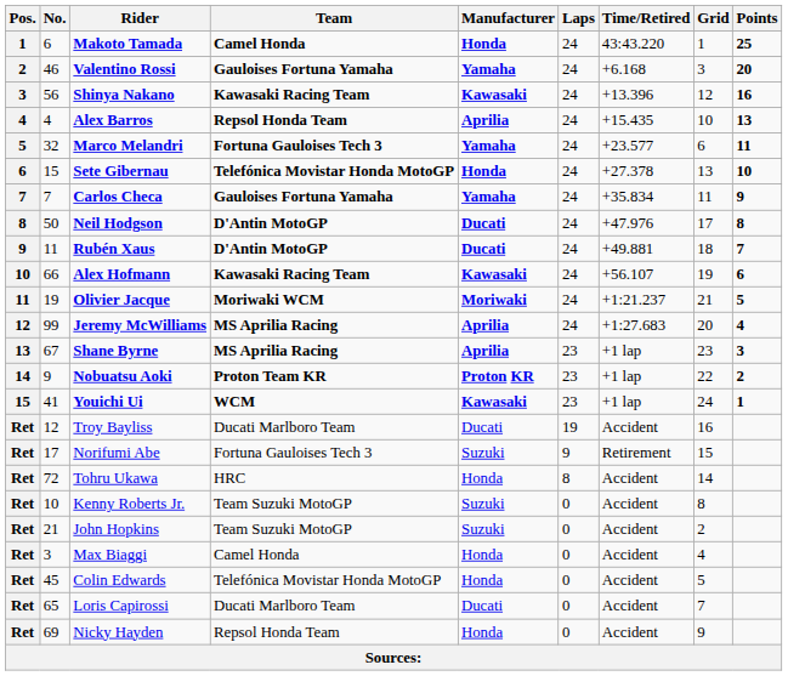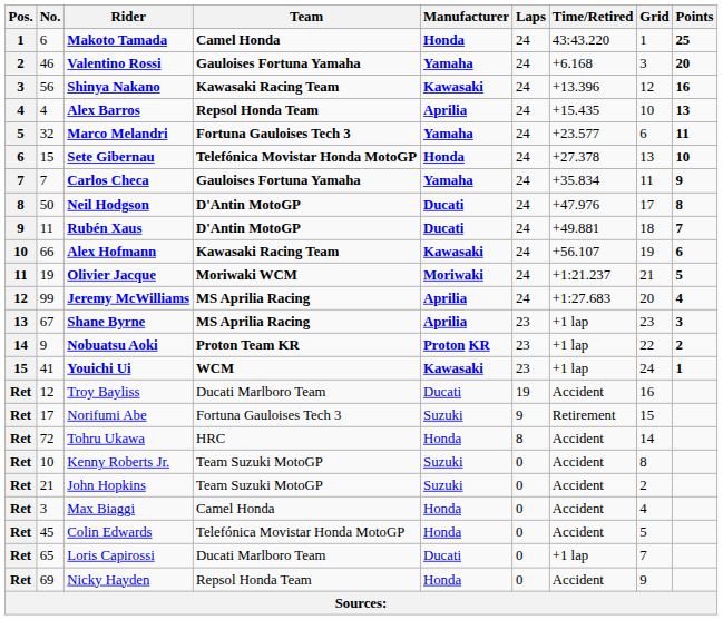Loris Capirossi | Time/Retired: Accident -> +1 lap
